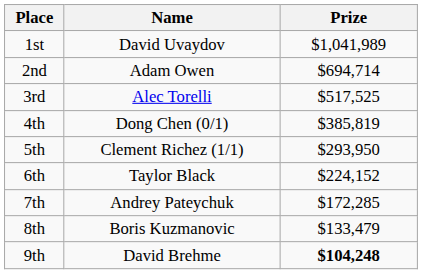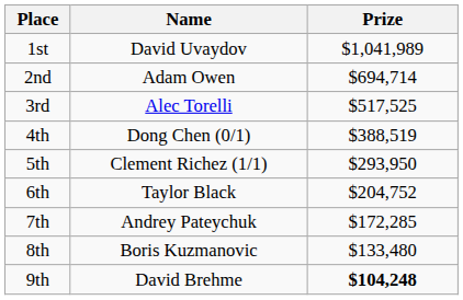4th | Prize: $385,819 -> $388,519
6th | Prize: $224,152 -> $204,752
8th | Prize: $133,479 -> $133,480
